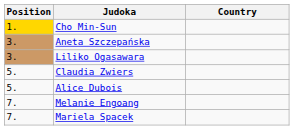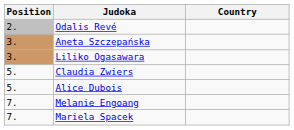- row: 1. | Cho Min-Sun
+ row: 2. | Odalis Revé
